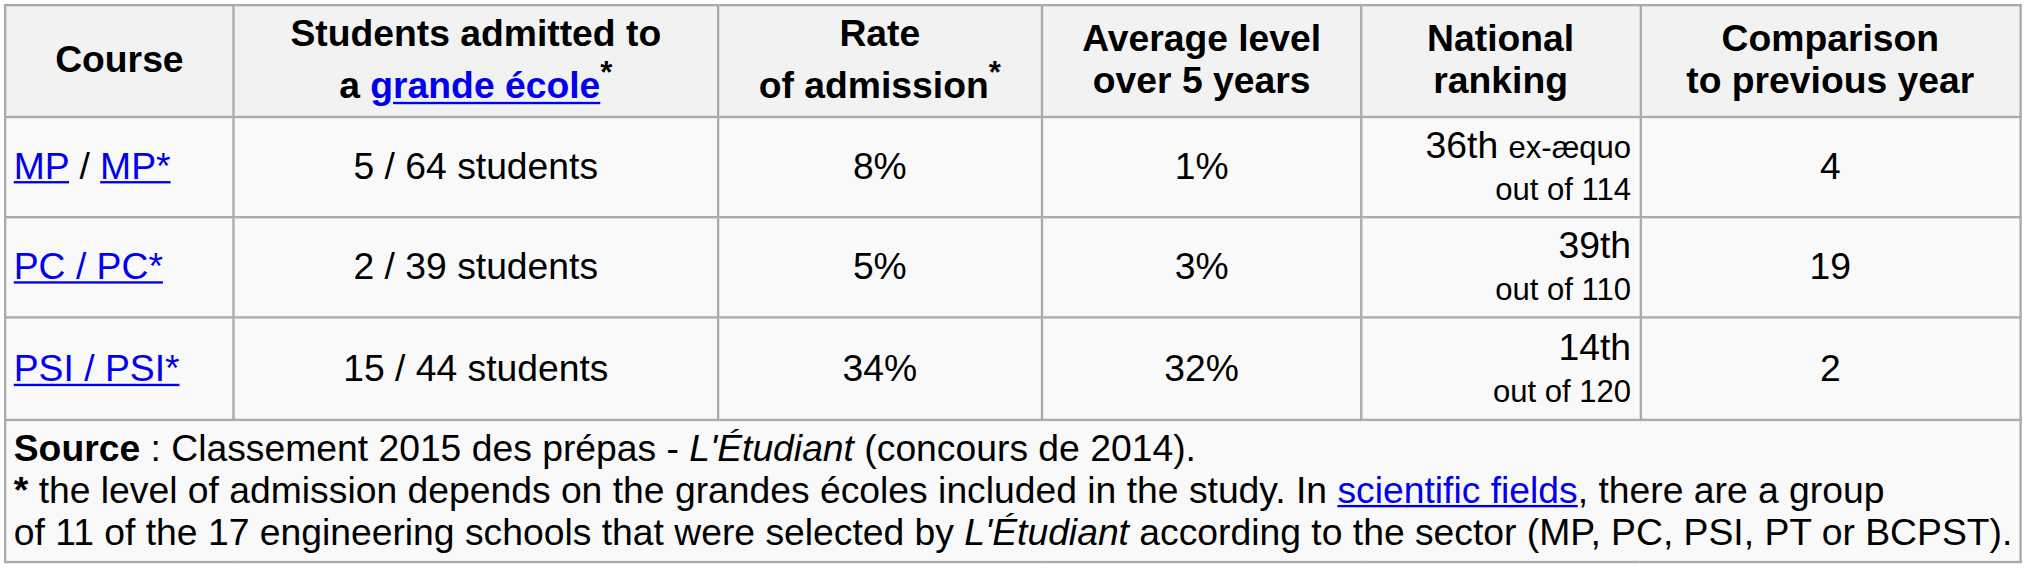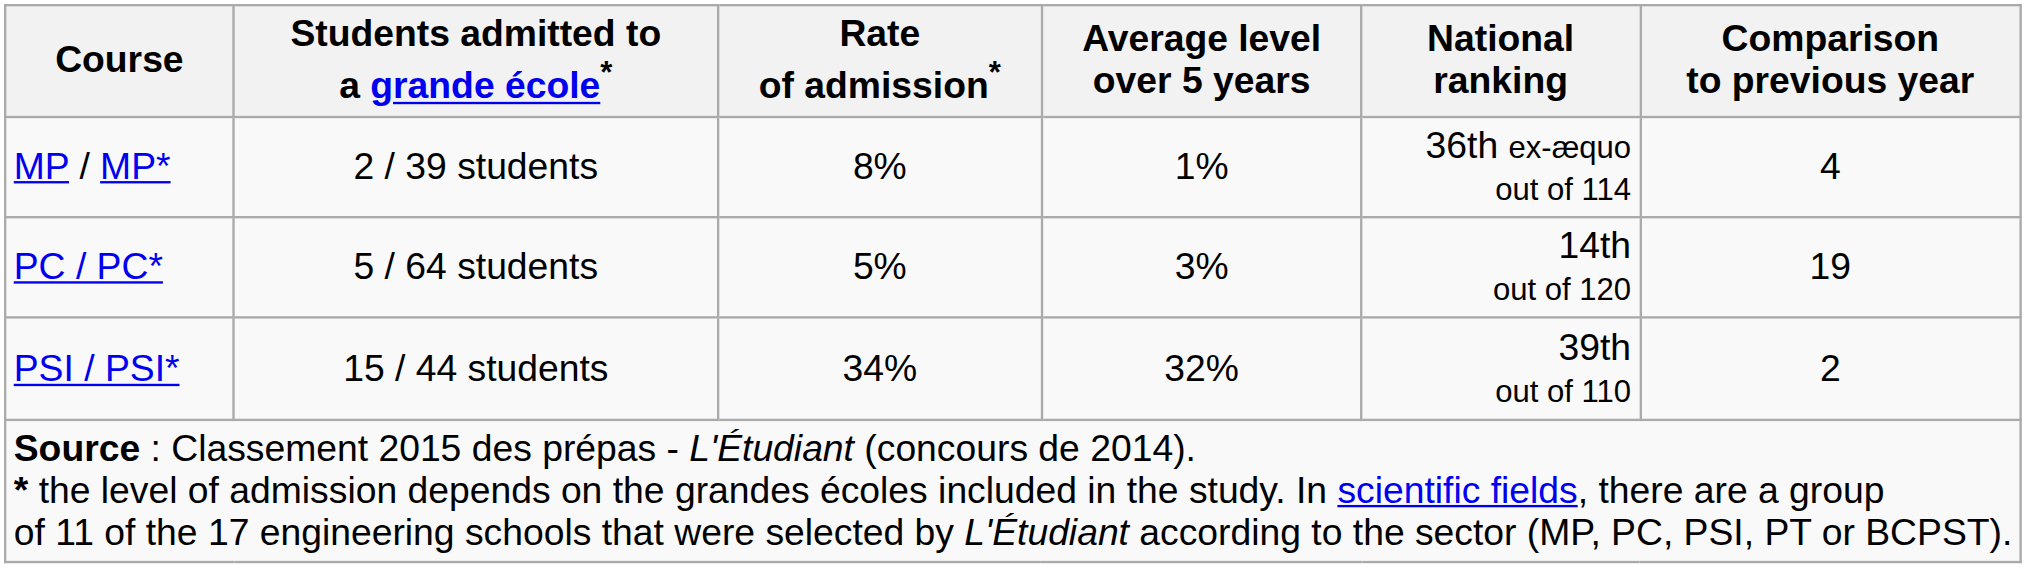MP / MP* | Students admitted to a grande école*: 5 / 64 students -> 2 / 39 students
PC / PC* | Students admitted to a grande école*: 2 / 39 students -> 5 / 64 students
PC / PC* | National ranking: 39th out of 110 -> 14th out of 120
PSI / PSI* | National ranking: 14th out of 120 -> 39th out of 110
